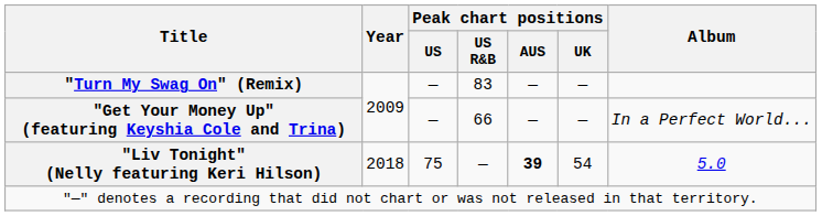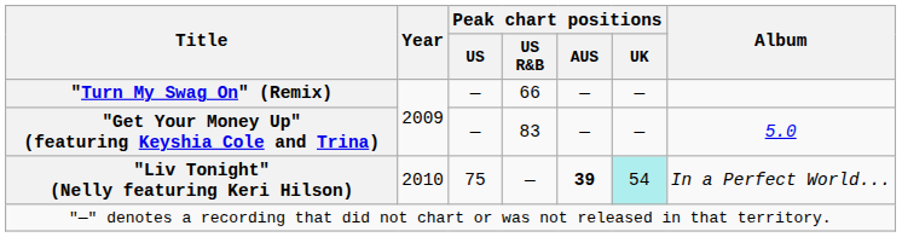"Turn My Swag On" (Remix) | Peak chart positions / US R&B: 83 -> 66
"Get Your Money Up" (featuring Keyshia Cole and Trina) | Peak chart positions / US R&B: 66 -> 83
"Get Your Money Up" (featuring Keyshia Cole and Trina) | Album: In a Perfect World... -> 5.0
"Liv Tonight" (Nelly featuring Keri Hilson) | Year: 2018 -> 2010
"Liv Tonight" (Nelly featuring Keri Hilson) | Peak chart positions / UK: no background -> paleturquoise background
"Liv Tonight" (Nelly featuring Keri Hilson) | Album: 5.0 -> In a Perfect World...
